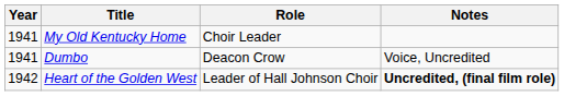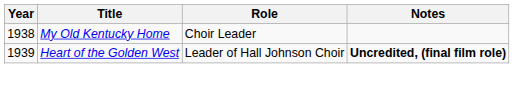My Old Kentucky Home | Year: 1941 -> 1938
- row: 1941 | Dumbo | Deacon Crow | Voice, Uncredited
Heart of the Golden West | Year: 1942 -> 1939
